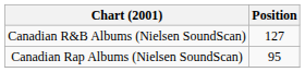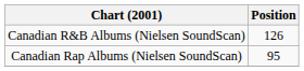Canadian R&B Albums (Nielsen SoundScan) | Position: 127 -> 126
